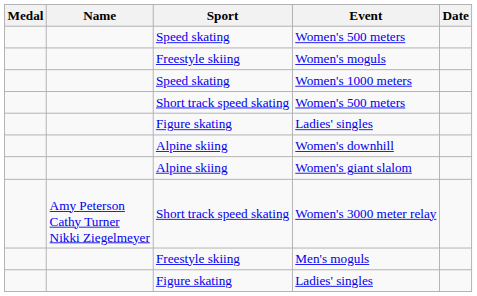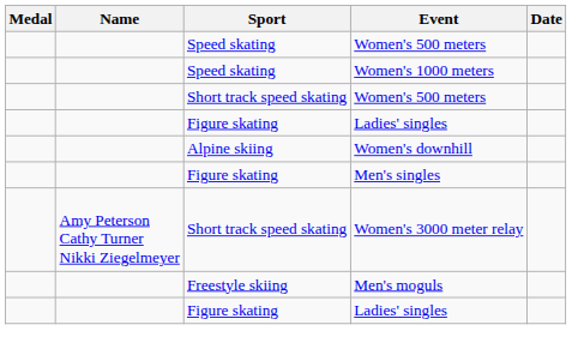- row: Freestyle skiing | Women's moguls
+ row: Figure skating | Men's singles
- row: Alpine skiing | Women's giant slalom
